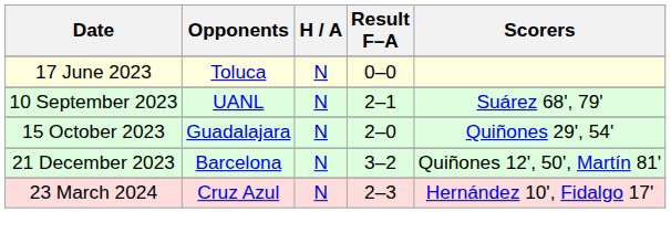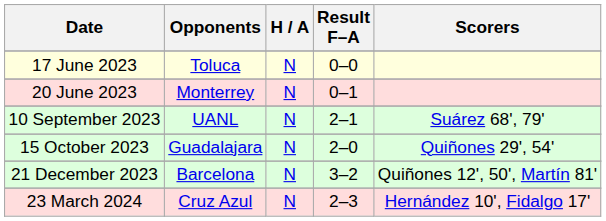+ row: 20 June 2023 | Monterrey | N | 0–1
